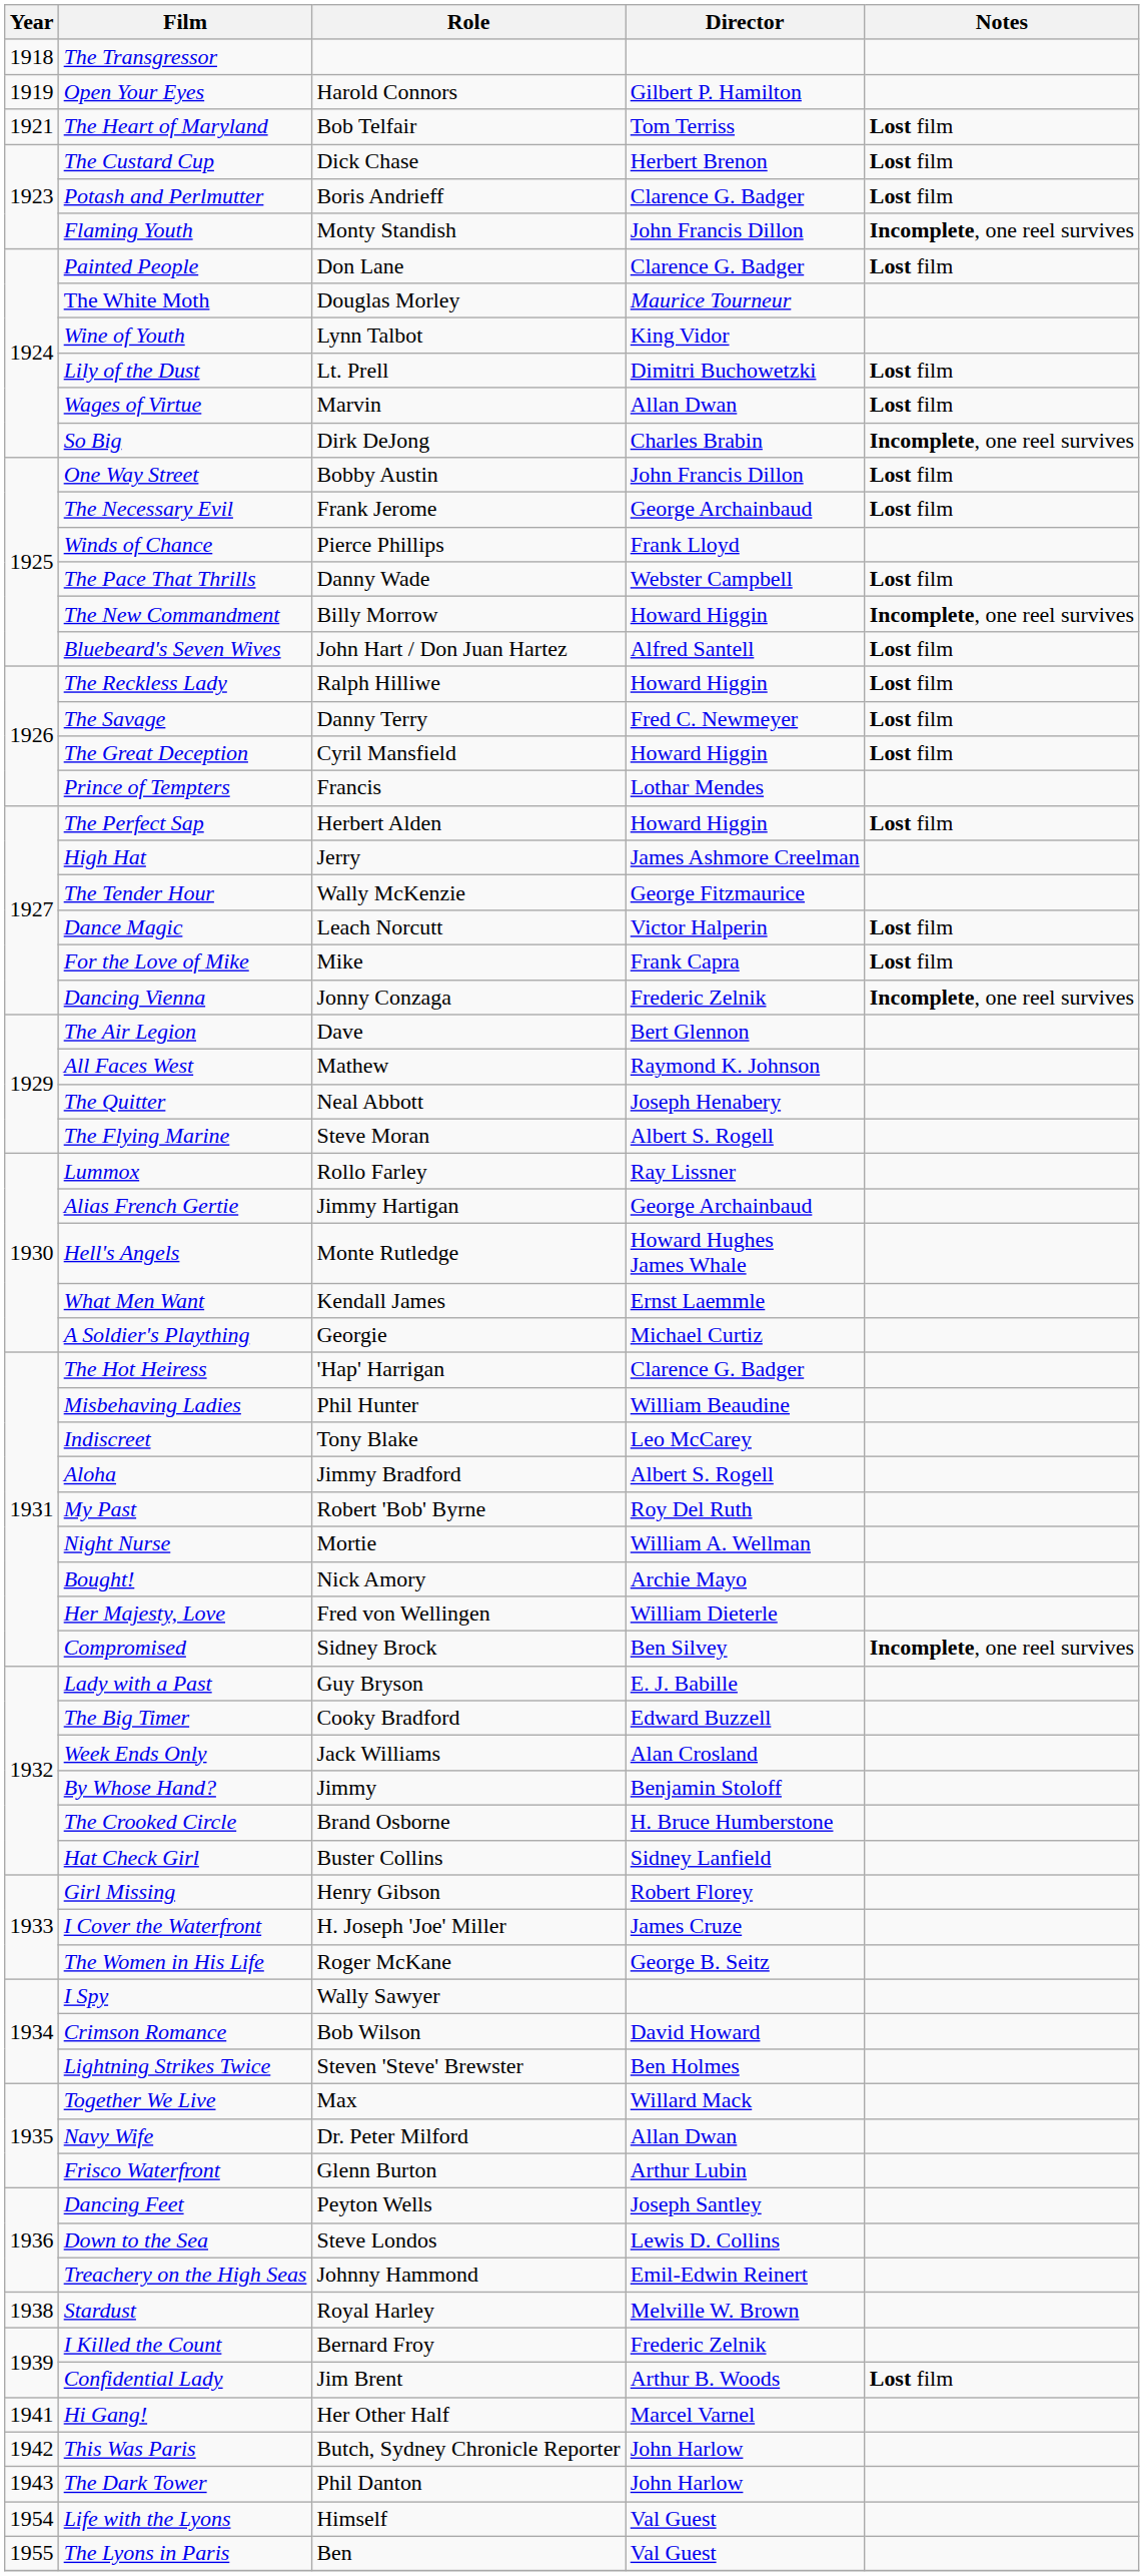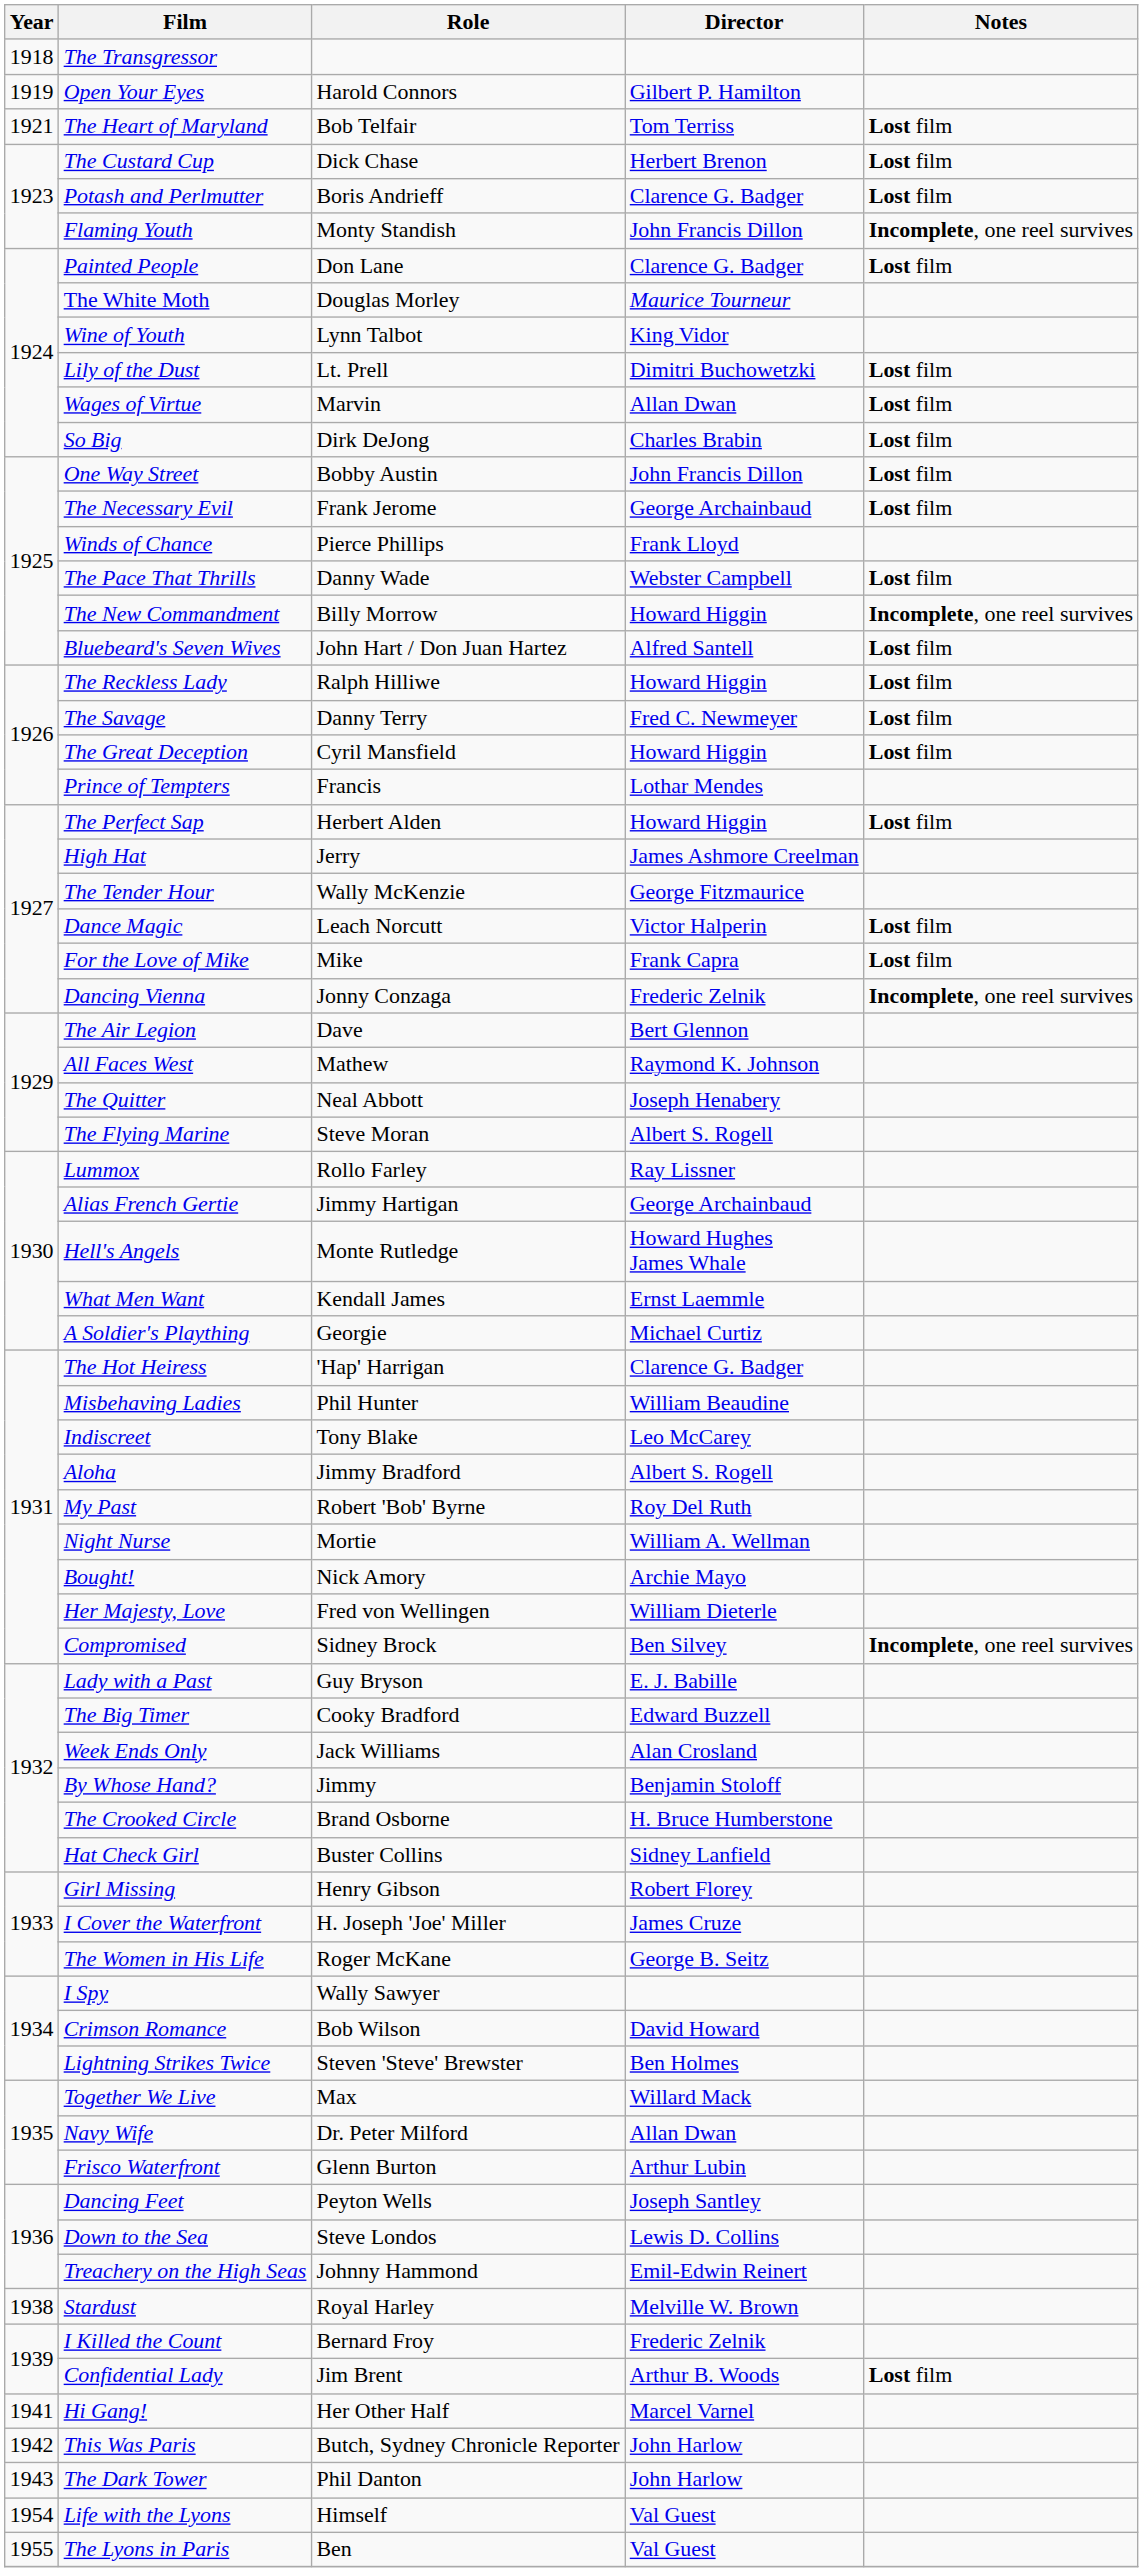So Big | Notes: Incomplete, one reel survives -> Lost film
